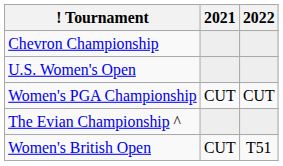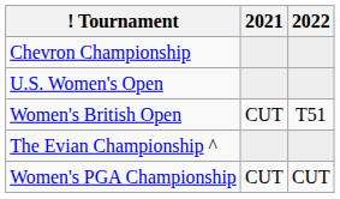rows swapped: Women's PGA Championship <-> Women's British Open
